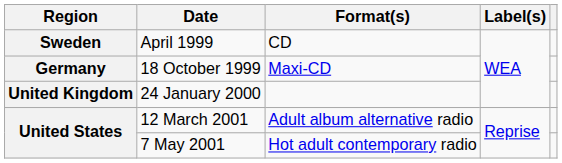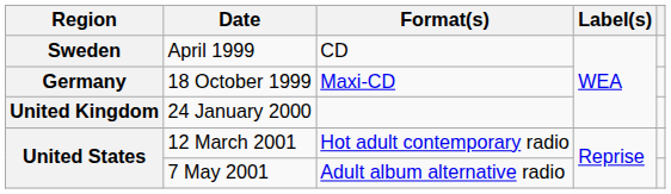12 March 2001 | Format(s): Adult album alternative radio -> Hot adult contemporary radio
7 May 2001 | Format(s): Hot adult contemporary radio -> Adult album alternative radio
